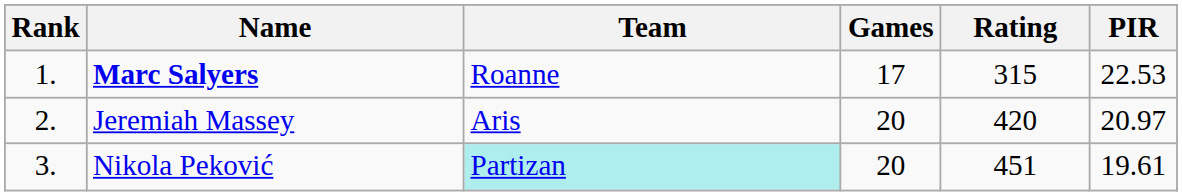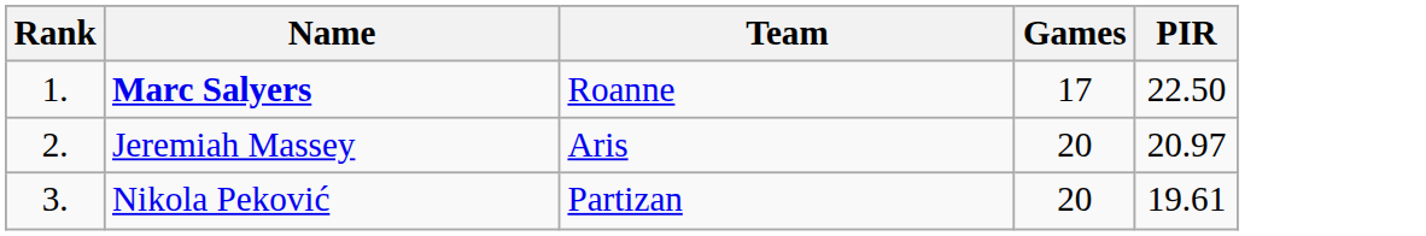- column: Rating | 315 | 420 | 451
Marc Salyers | PIR: 22.53 -> 22.50
Nikola Peković | Team: paleturquoise background -> no background
